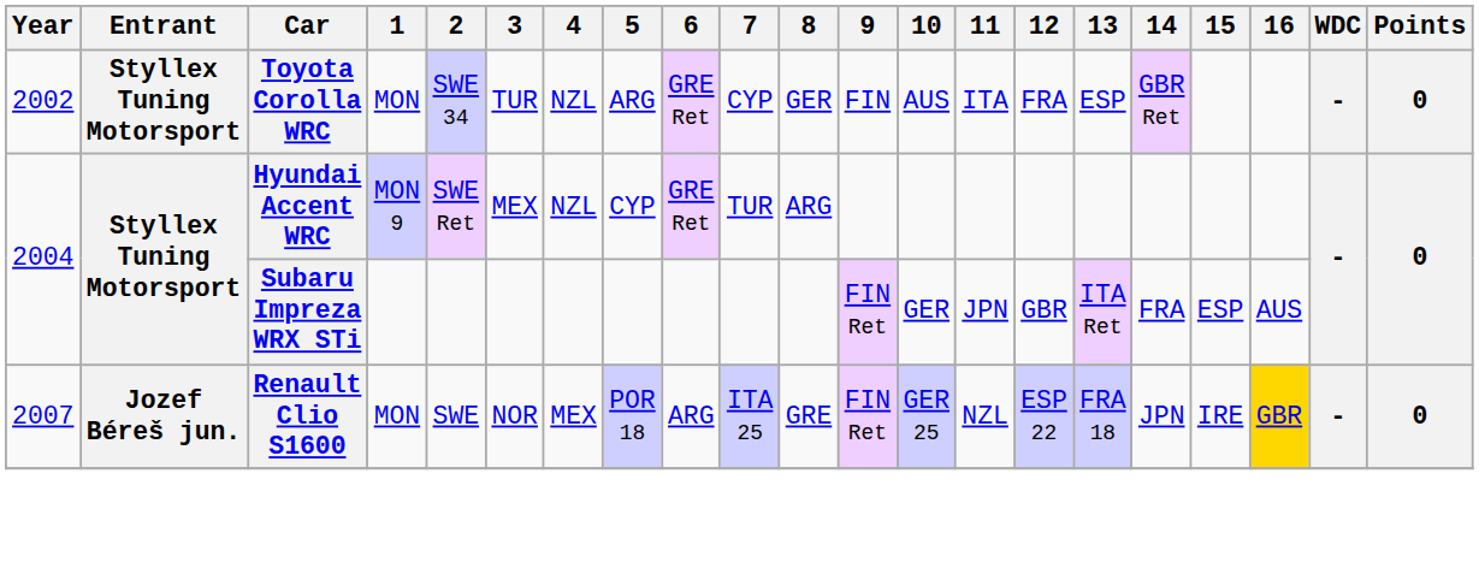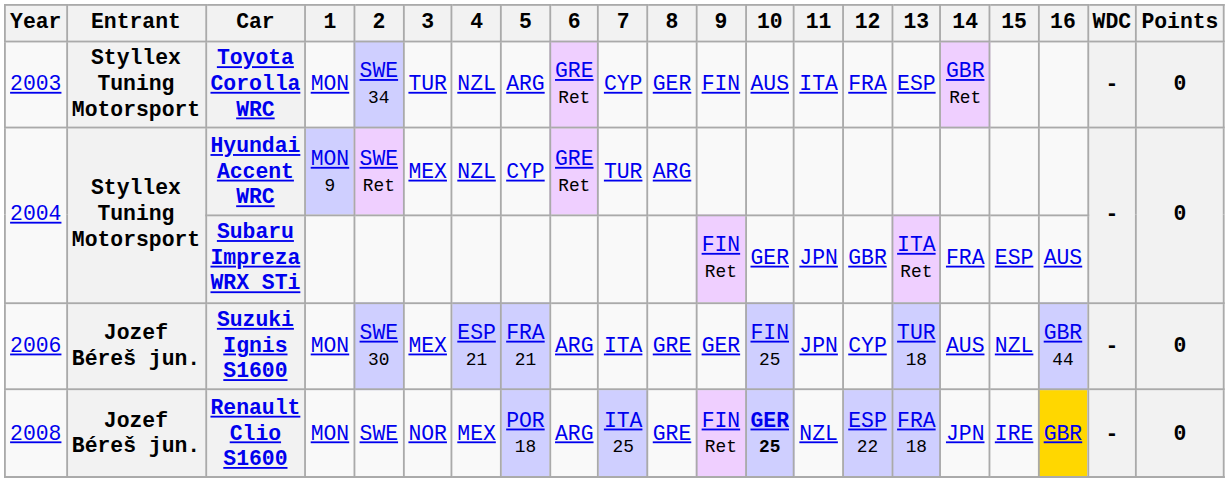Toyota Corolla WRC | Year: 2002 -> 2003
+ row: 2006 | Jozef Béreš jun. | Suzuki Ignis S1600 | MON | SWE 30 | MEX | ESP 21 | FRA 21 | ARG | ITA | GRE | GER | FIN 25 | JPN | CYP | TUR 18 | AUS | NZL | GBR 44 | - | 0
Renault Clio S1600 | Year: 2007 -> 2008
Renault Clio S1600 | 10: normal -> bold
